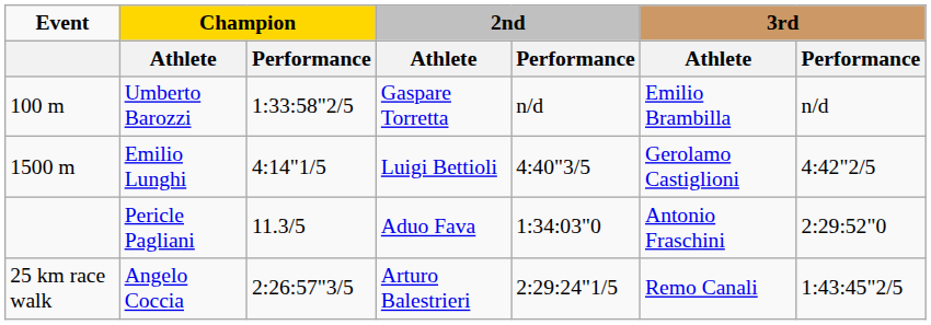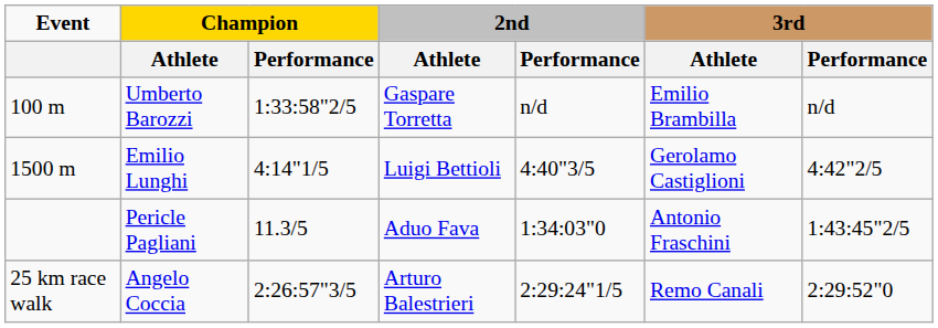Pericle Pagliani | 3rd / Performance: 2:29:52"0 -> 1:43:45"2/5
Angelo Coccia | 3rd / Performance: 1:43:45"2/5 -> 2:29:52"0
